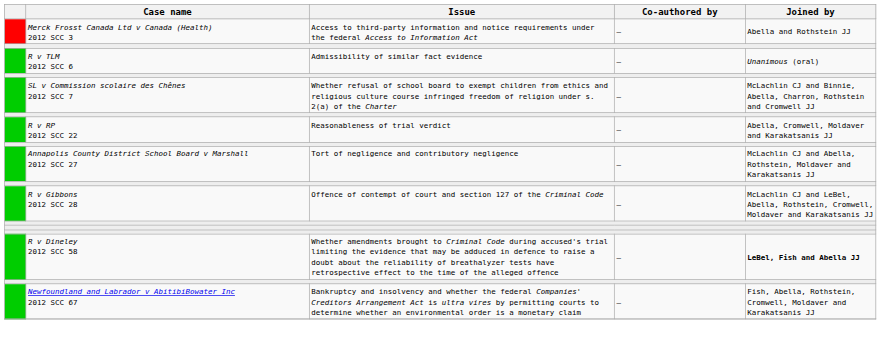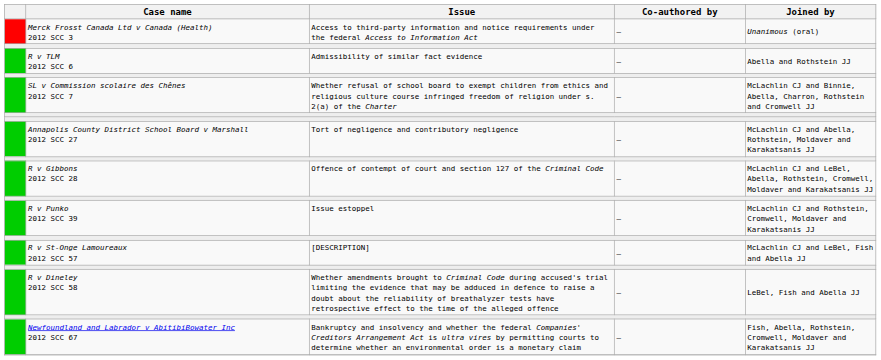Merck Frosst Canada Ltd v Canada (Health) 2012 SCC 3 | Joined by: Abella and Rothstein JJ -> Unanimous (oral)
R v TLM 2012 SCC 6 | Joined by: Unanimous (oral) -> Abella and Rothstein JJ
- row: R v RP 2012 SCC 22 | Reasonableness of trial verdict | – | Abella, Cromwell, Moldaver and Karakatsanis JJ
+ row: R v Punko 2012 SCC 39 | Issue estoppel | – | McLachlin CJ and Rothstein, Cromwell, Moldaver and Karakatsanis JJ
+ row: R v St-Onge Lamoureaux 2012 SCC 57 | [DESCRIPTION] | – | McLachlin CJ and LeBel, Fish and Abella JJ
R v Dineley 2012 SCC 58 | Joined by: bold -> normal
